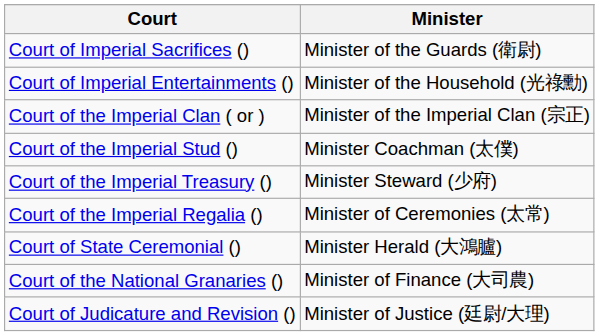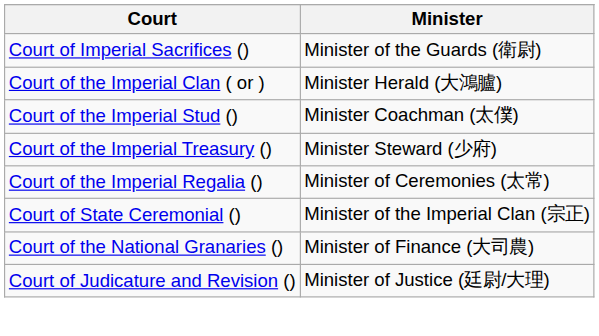- row: Court of Imperial Entertainments () | Minister of the Household (光祿勳)
Court of the Imperial Clan ( or ) | Minister: Minister of the Imperial Clan (宗正) -> Minister Herald (大鴻臚)
Court of State Ceremonial () | Minister: Minister Herald (大鴻臚) -> Minister of the Imperial Clan (宗正)
